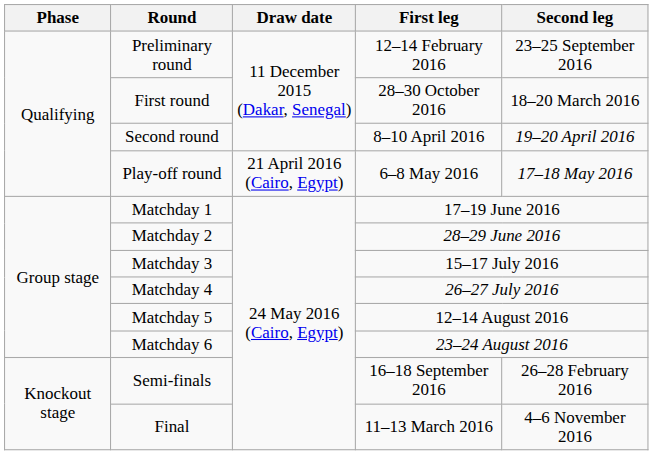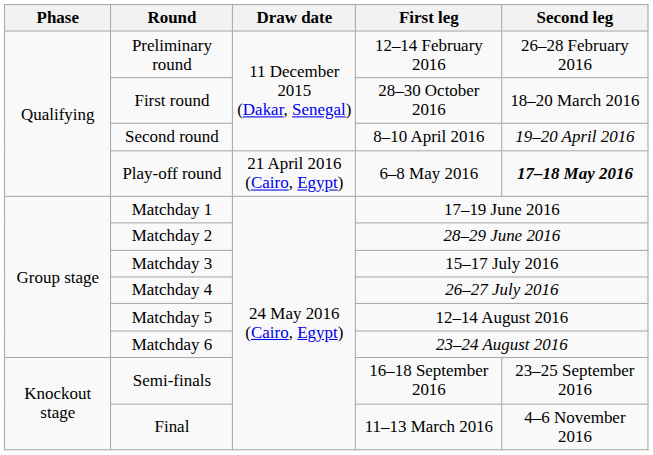Preliminary round | Second leg: 23–25 September 2016 -> 26–28 February 2016
Play-off round | Second leg: normal -> bold
Semi-finals | Second leg: 26–28 February 2016 -> 23–25 September 2016
